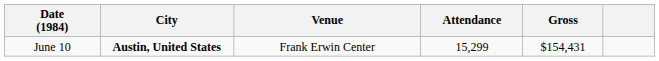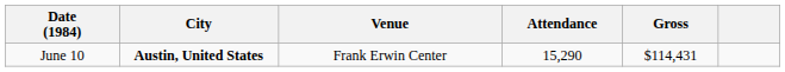June 10 | Attendance: 15,299 -> 15,290
June 10 | Gross: $154,431 -> $114,431
